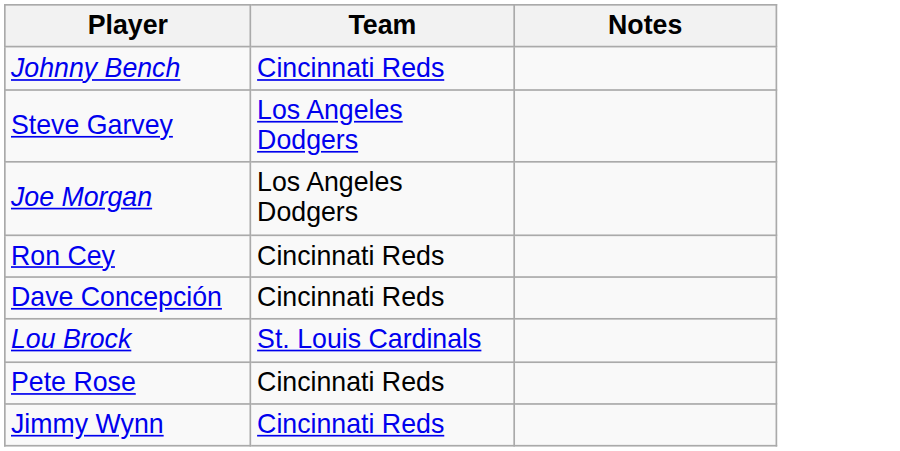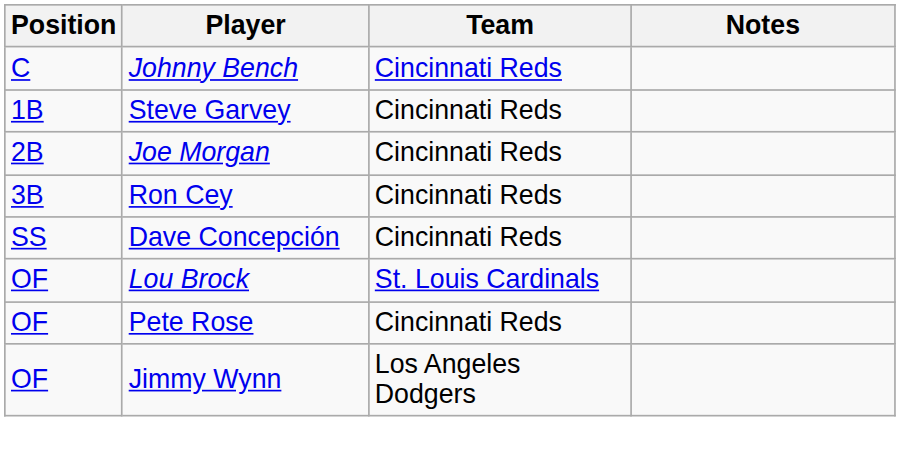+ column: Position | C | 1B | 2B | 3B | SS | OF | OF | OF
Steve Garvey | Team: Los Angeles Dodgers -> Cincinnati Reds
Joe Morgan | Team: Los Angeles Dodgers -> Cincinnati Reds
Jimmy Wynn | Team: Cincinnati Reds -> Los Angeles Dodgers
